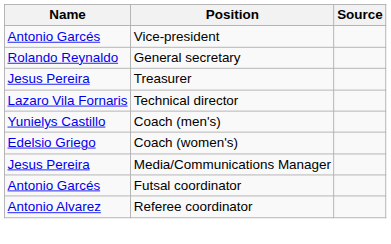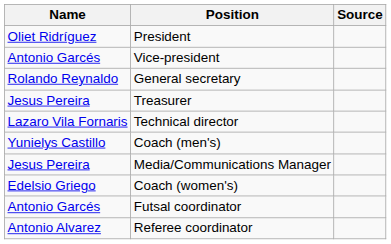+ row: Oliet Ridríguez | President
rows swapped: Coach (women's) <-> Media/Communications Manager
